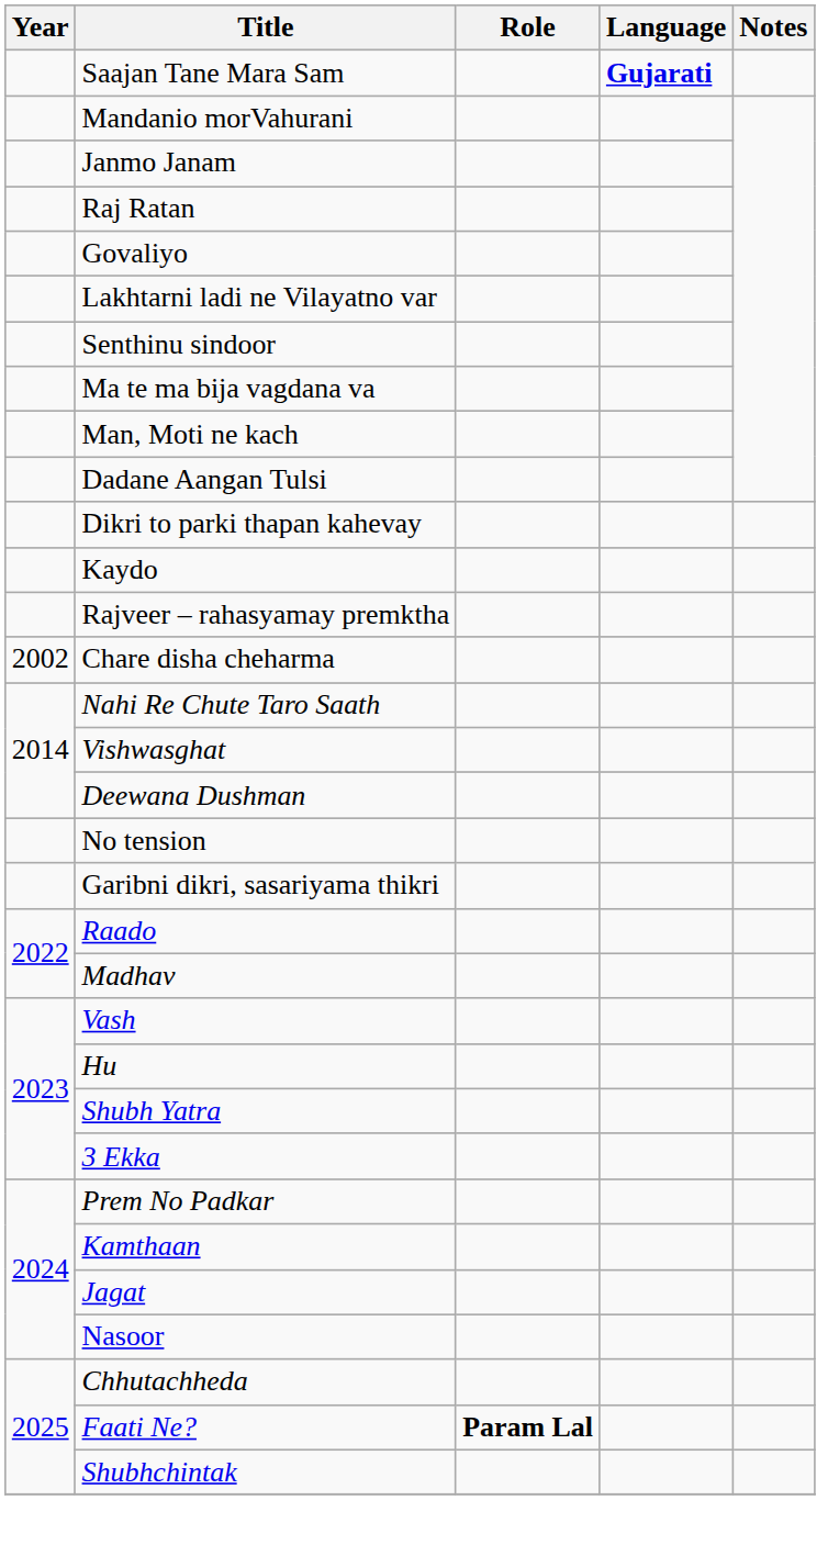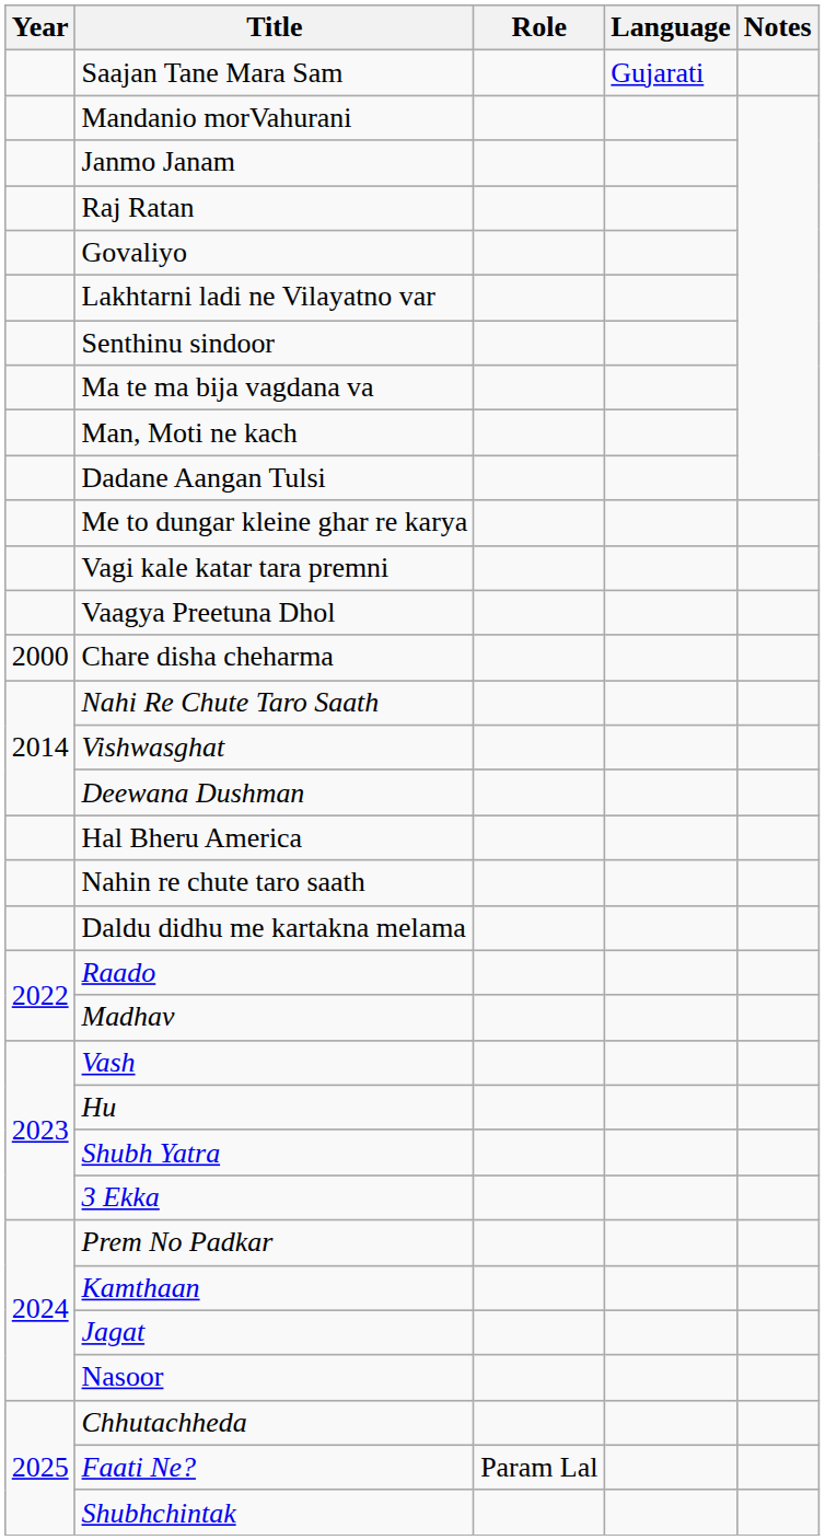Saajan Tane Mara Sam | Language: bold -> normal
- row: Dikri to parki thapan kahevay
+ row: Me to dungar kleine ghar re karya
- row: Kaydo
+ row: Vagi kale katar tara premni
+ row: Vaagya Preetuna Dhol
- row: Rajveer – rahasyamay premktha
Chare disha cheharma | Year: 2002 -> 2000
+ row: Hal Bheru America
- row: No tension
+ row: Nahin re chute taro saath
+ row: Daldu didhu me kartakna melama
- row: Garibni dikri, sasariyama thikri
Faati Ne? | Role: bold -> normal
